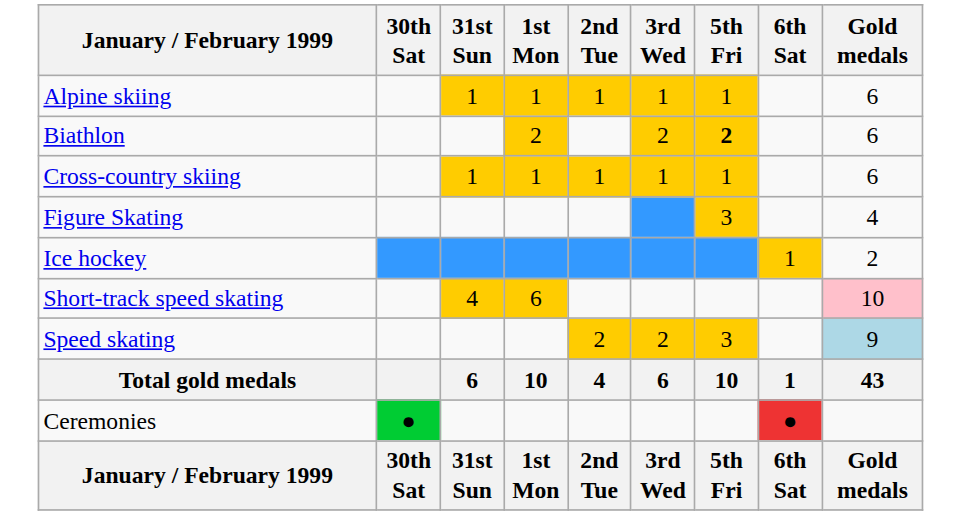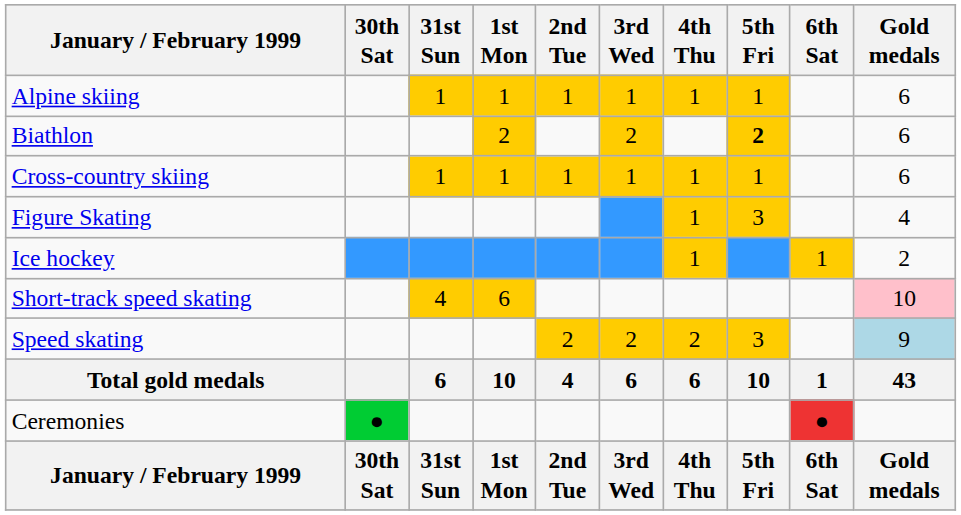+ column: 4th Thu | 1 | 1 | 1 | 1 | 2 | 6 | 4th Thu
